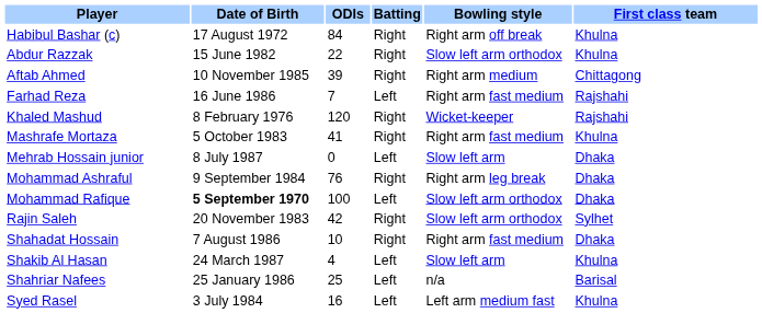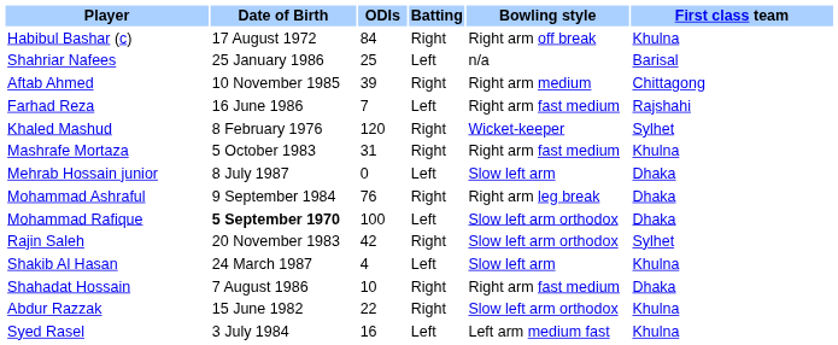rows swapped: Abdur Razzak <-> Shahriar Nafees
Khaled Mashud | First class team: Rajshahi -> Sylhet
Mashrafe Mortaza | ODIs: 41 -> 31
rows swapped: Shakib Al Hasan <-> Shahadat Hossain
